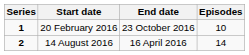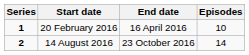20 February 2016 | End date: 23 October 2016 -> 16 April 2016
14 August 2016 | End date: 16 April 2016 -> 23 October 2016
